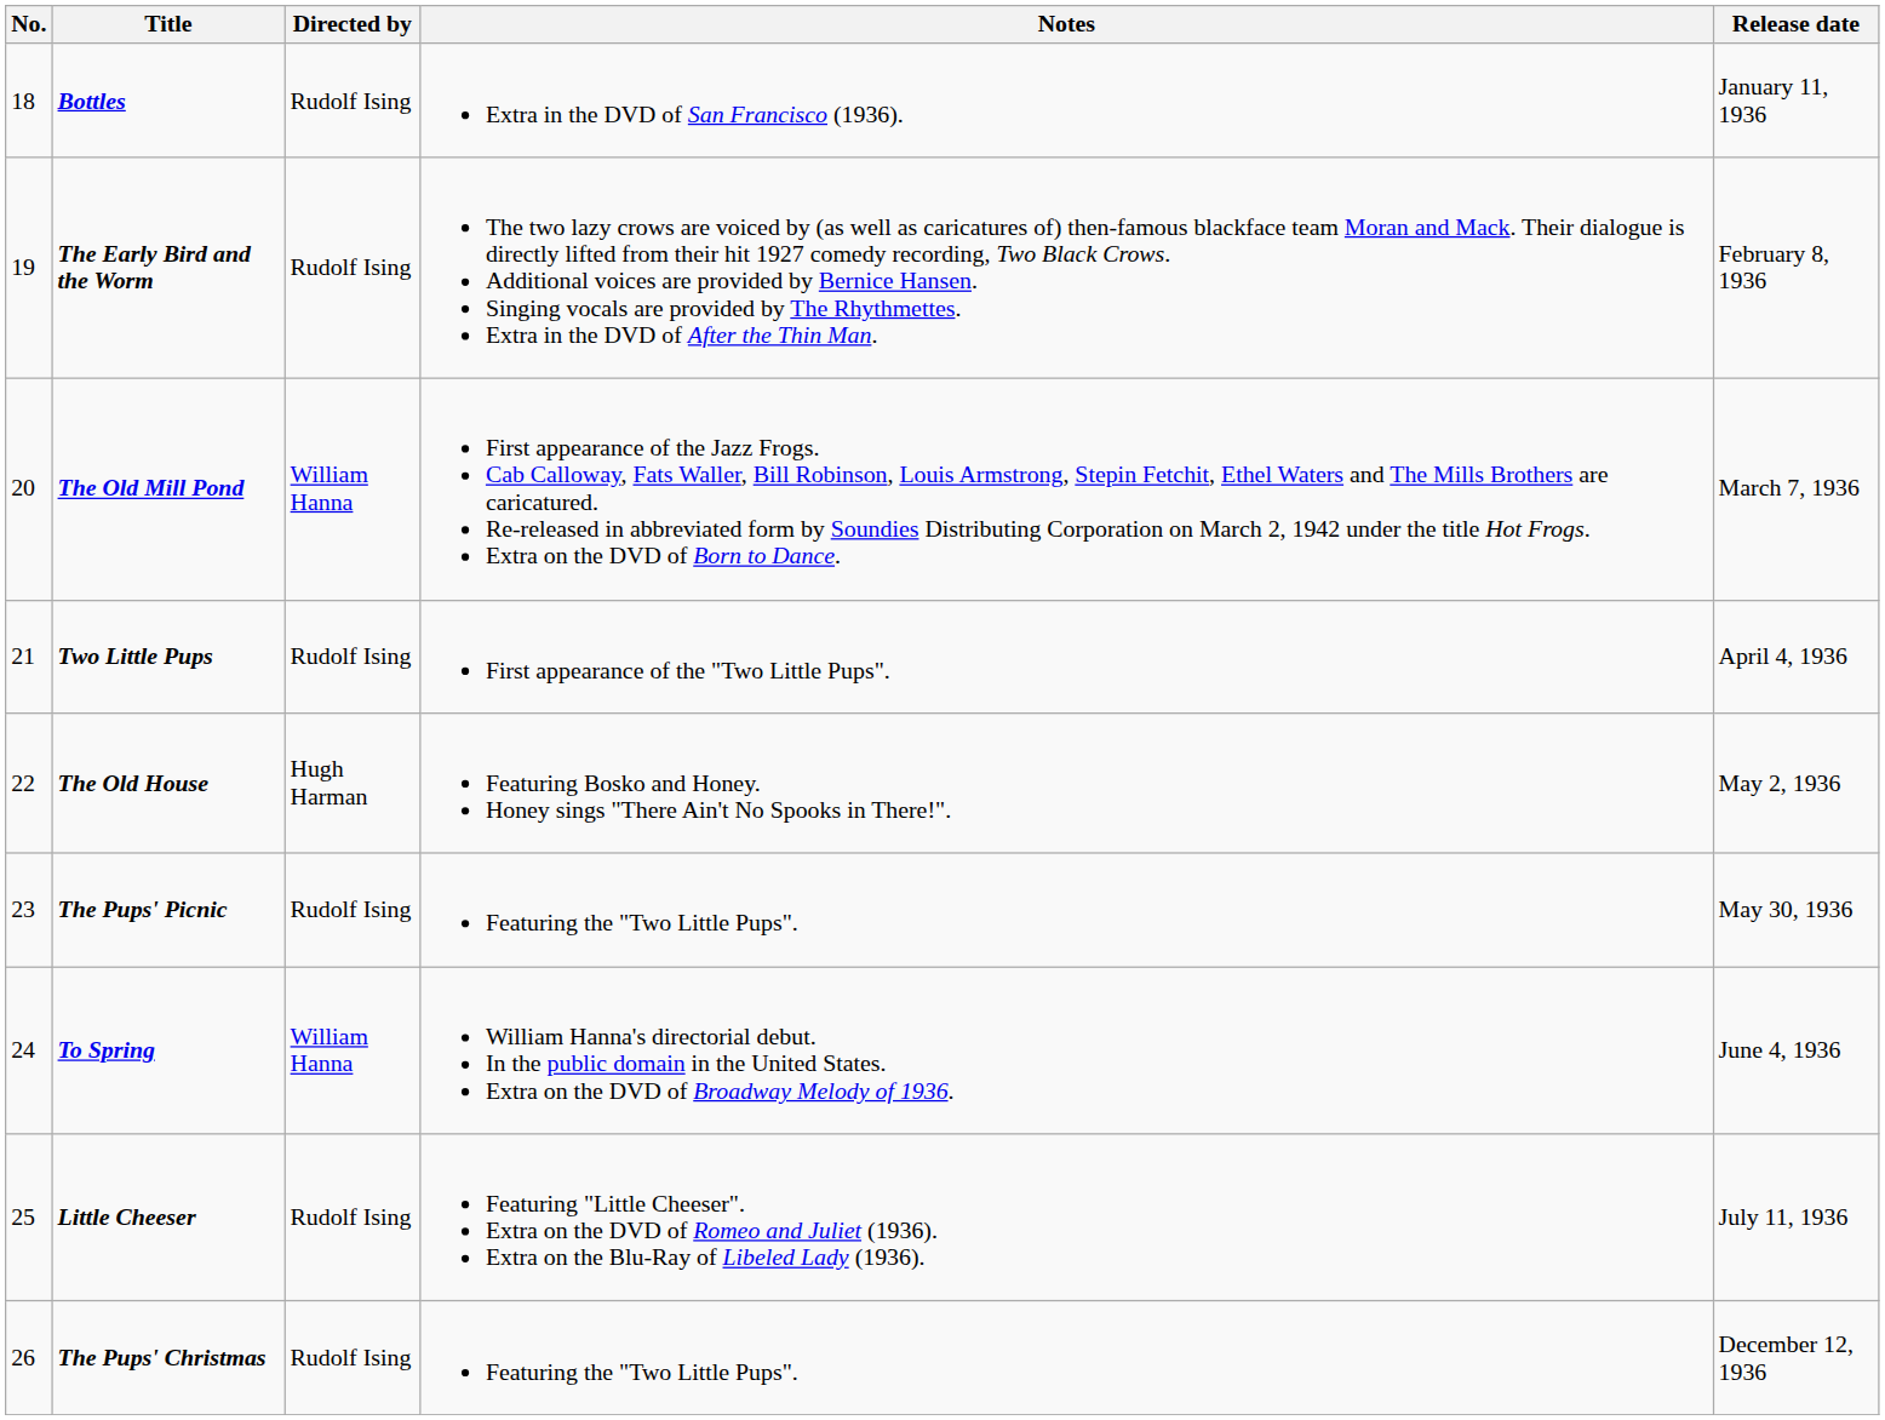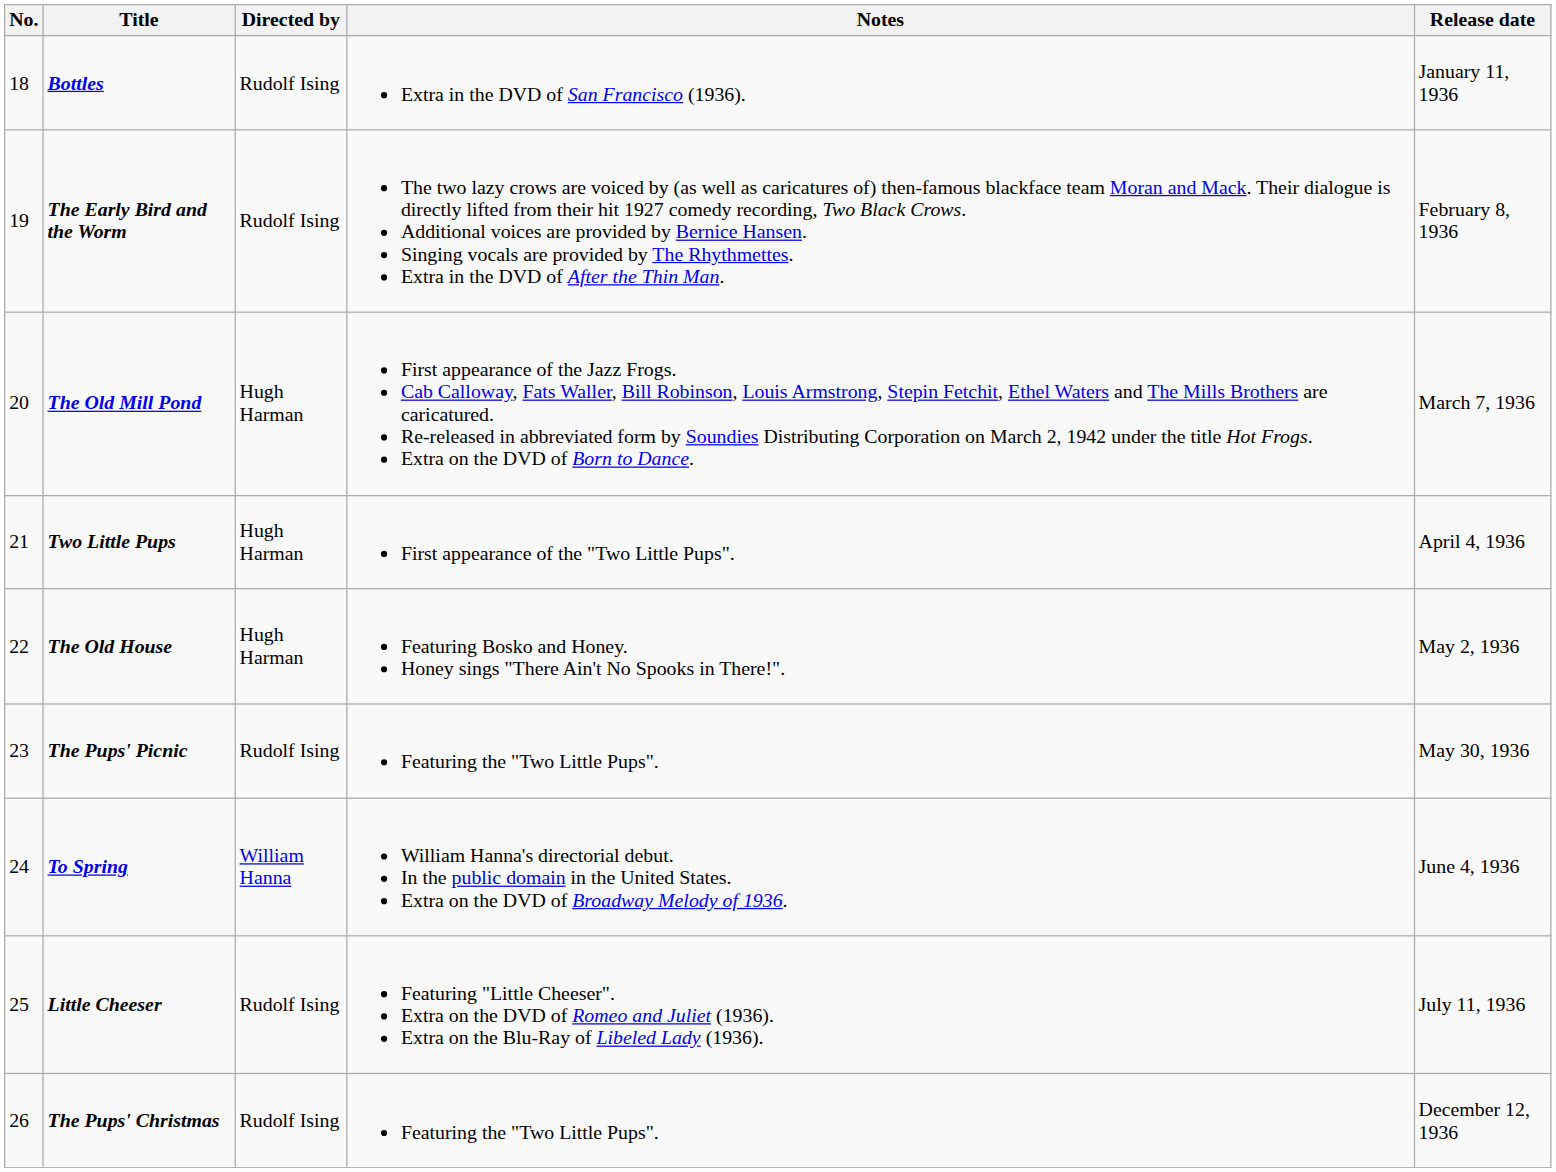The Old Mill Pond | Directed by: William Hanna -> Hugh Harman
Two Little Pups | Directed by: Rudolf Ising -> Hugh Harman
